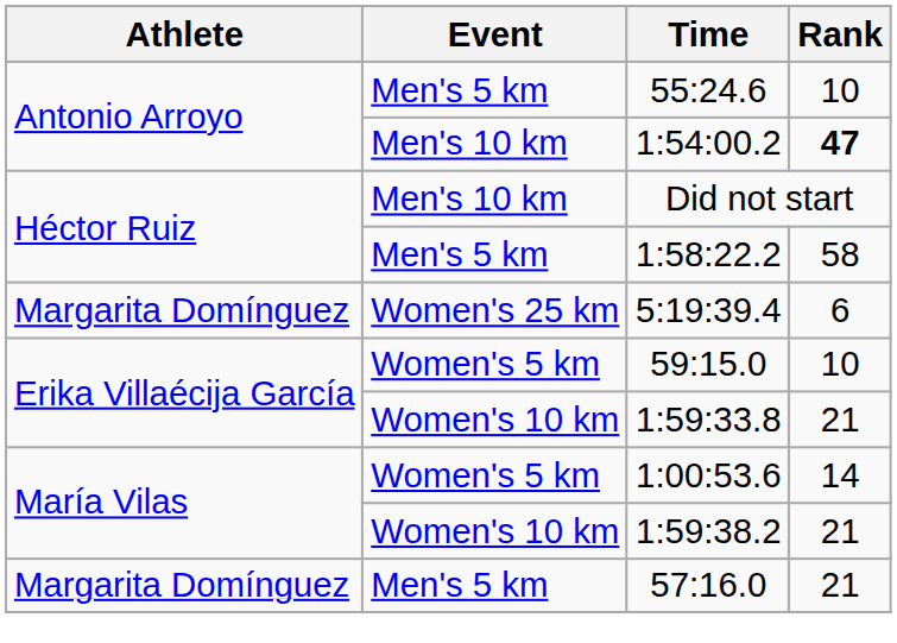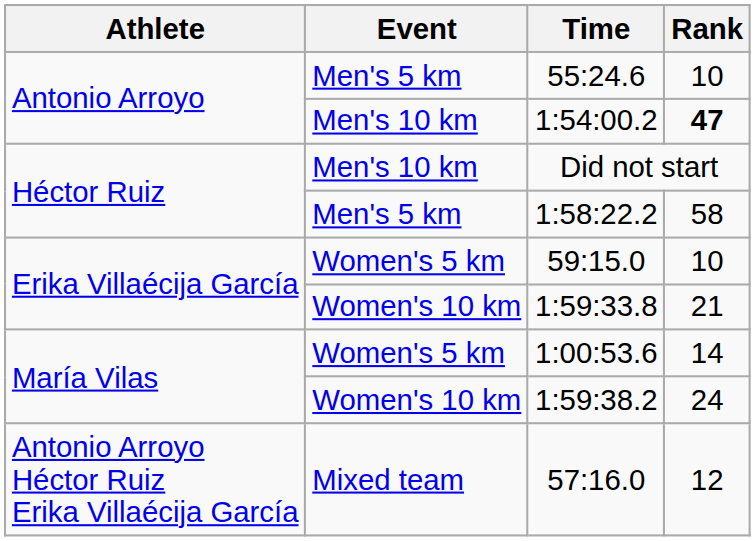- row: Margarita Domínguez | Women's 25 km | 5:19:39.4 | 6
1:59:38.2 | Rank: 21 -> 24
57:16.0 | Athlete: Margarita Domínguez -> Antonio Arroyo Héctor Ruiz Erika Villaécija García
57:16.0 | Event: Men's 5 km -> Mixed team
57:16.0 | Rank: 21 -> 12
